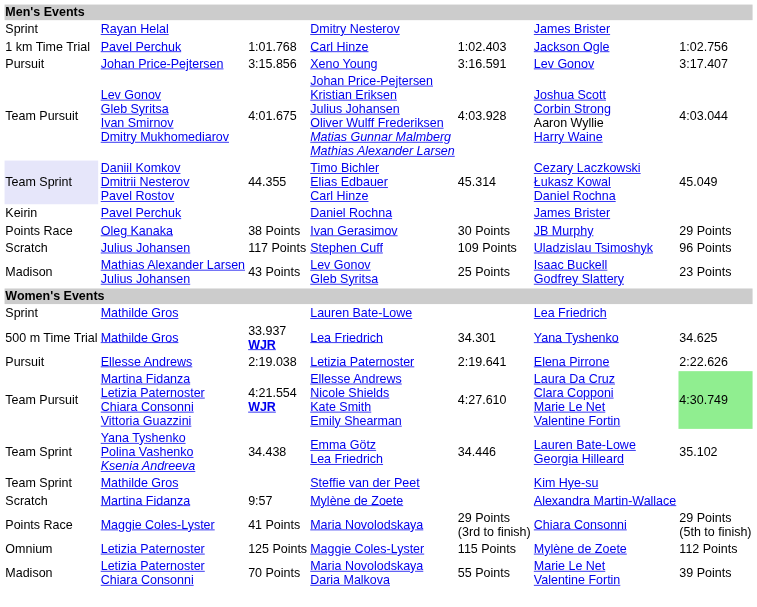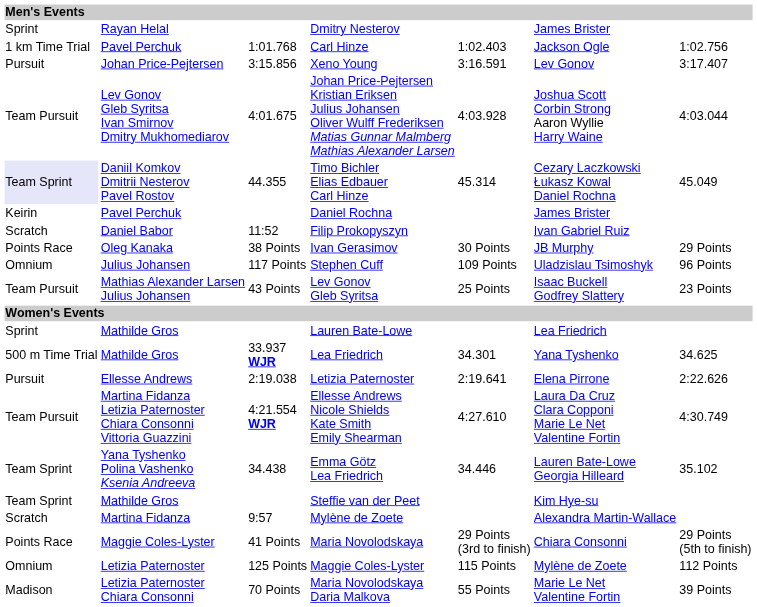+ row: Scratch | Daniel Babor | 11:52 | Filip Prokopyszyn | Ivan Gabriel Ruiz
Stephen Cuff | column 1: Scratch -> Omnium
Lev Gonov Gleb Syritsa | column 1: Madison -> Team Pursuit
Ellesse Andrews Nicole Shields Kate Smith Emily Shearman | column 7: lightgreen background -> no background
